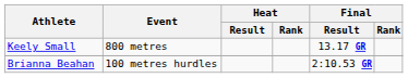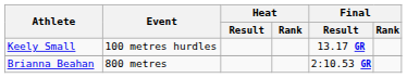Keely Small | Event: 800 metres -> 100 metres hurdles
Brianna Beahan | Event: 100 metres hurdles -> 800 metres
